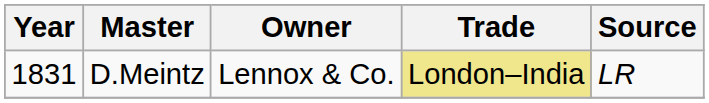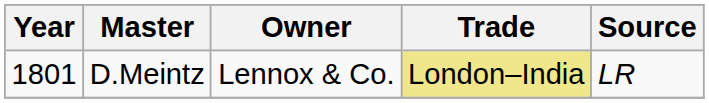D.Meintz | Year: 1831 -> 1801
